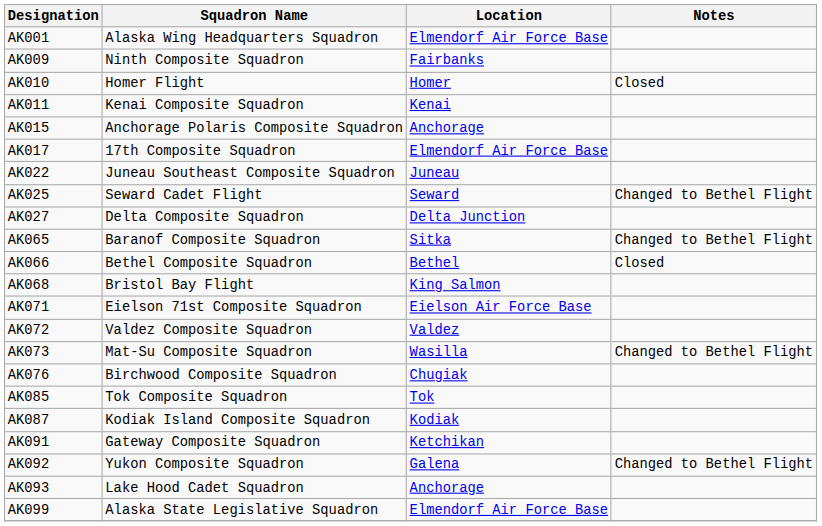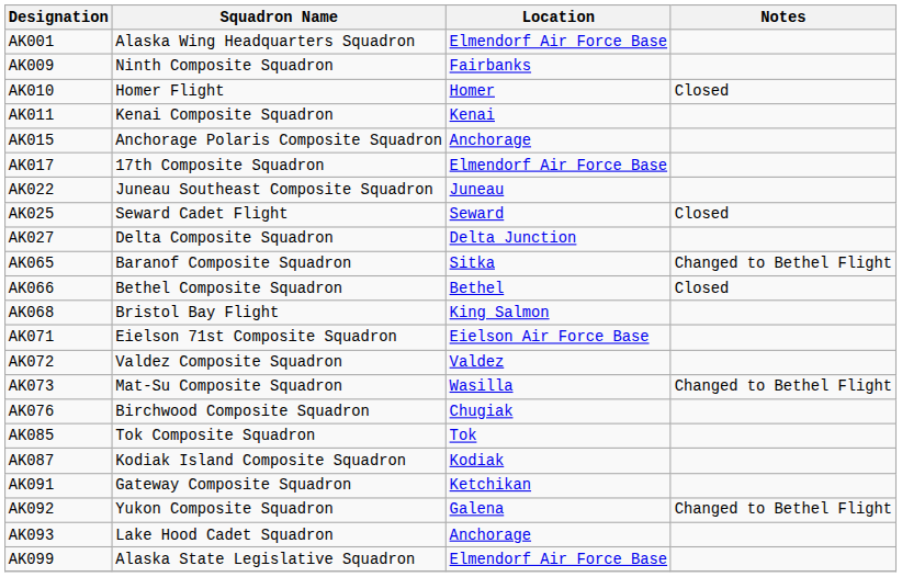AK025 | Notes: Changed to Bethel Flight -> Closed
